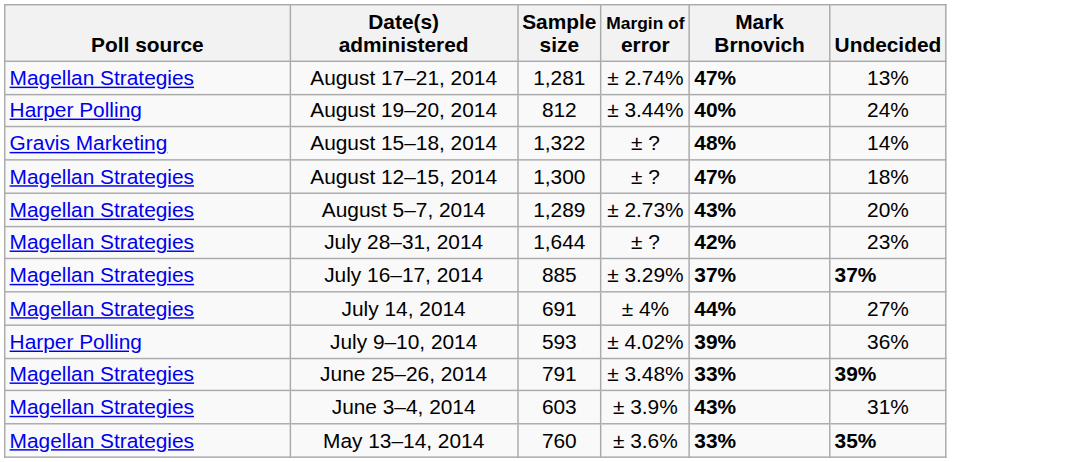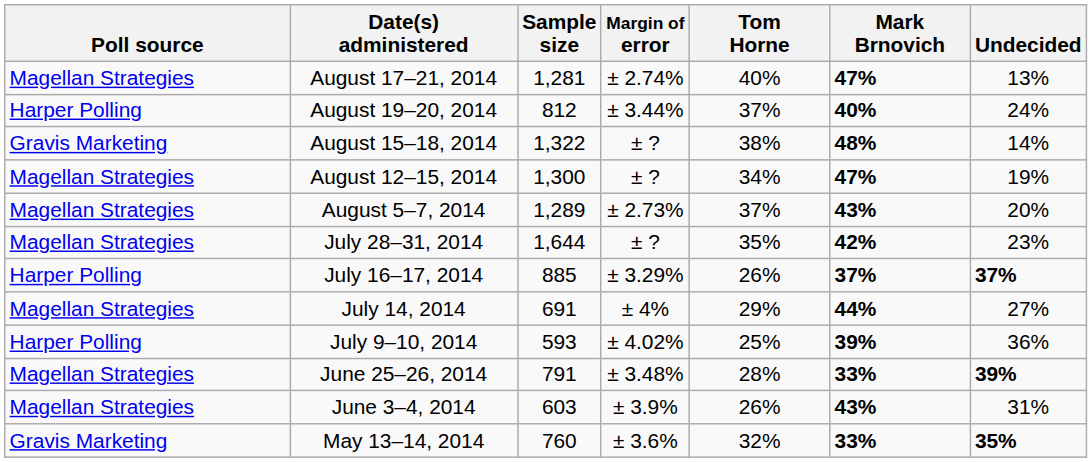+ column: Tom Horne | 40% | 37% | 38% | 34% | 37% | 35% | 26% | 29% | 25% | 28% | 26% | 32%
August 12–15, 2014 | Undecided: 18% -> 19%
July 16–17, 2014 | Poll source: Magellan Strategies -> Harper Polling
May 13–14, 2014 | Poll source: Magellan Strategies -> Gravis Marketing
